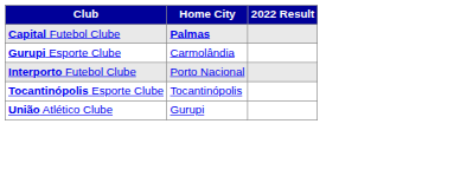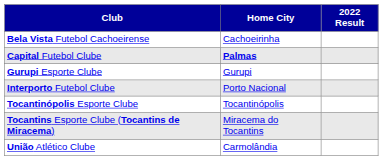+ row: Bela Vista Futebol Cachoeirense | Cachoeirinha
Gurupi Esporte Clube | Home City: Carmolândia -> Gurupi
+ row: Tocantins Esporte Clube (Tocantins de Miracema) | Miracema do Tocantins
União Atlético Clube | Home City: Gurupi -> Carmolândia
